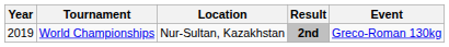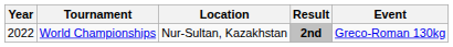World Championships | Year: 2019 -> 2022
